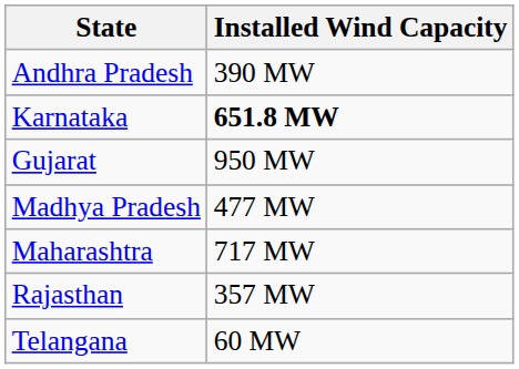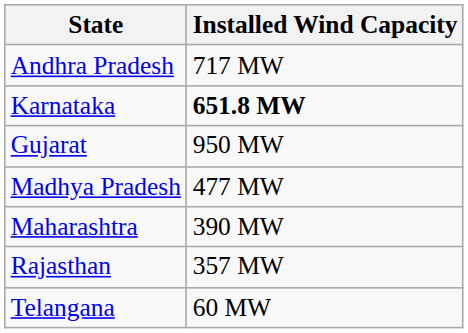Andhra Pradesh | Installed Wind Capacity: 390 MW -> 717 MW
Maharashtra | Installed Wind Capacity: 717 MW -> 390 MW
